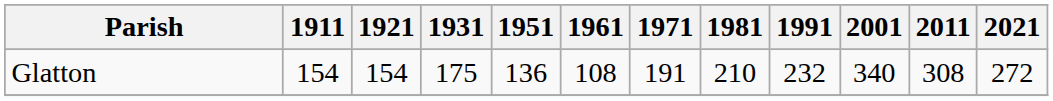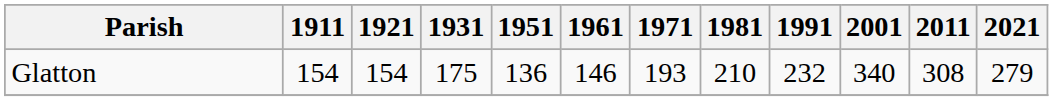Glatton | 1961: 108 -> 146
Glatton | 1971: 191 -> 193
Glatton | 2021: 272 -> 279
